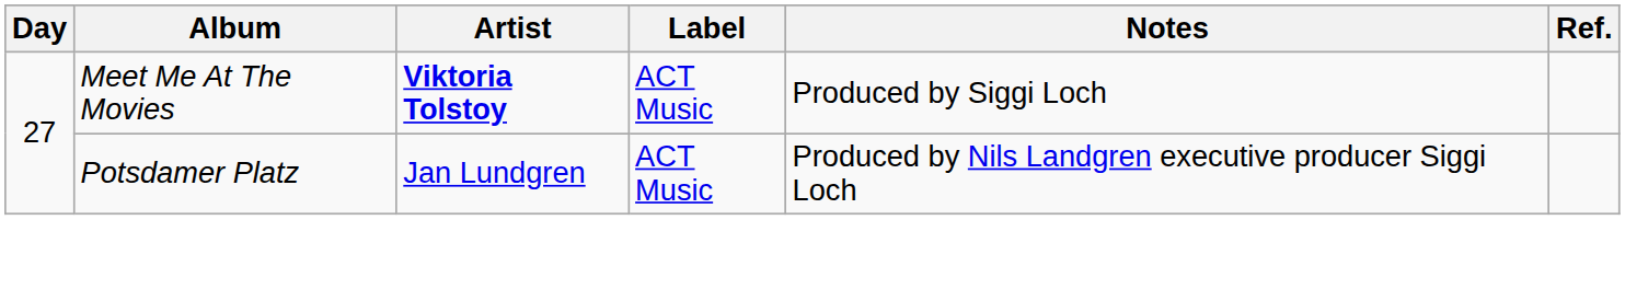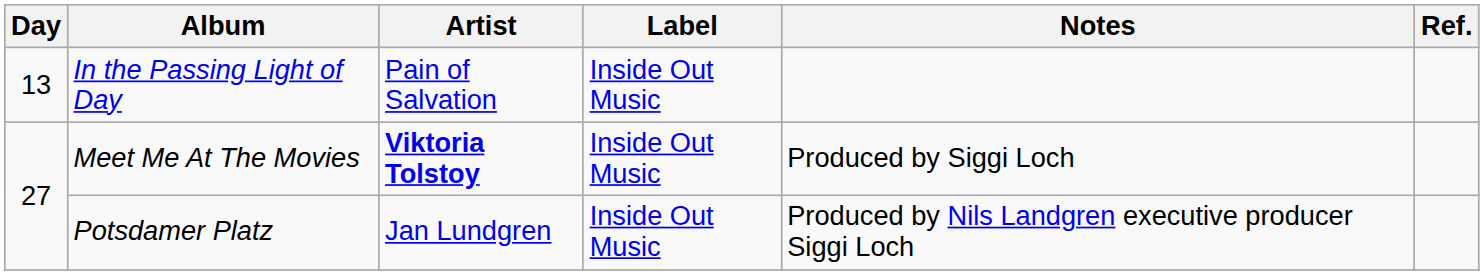+ row: 13 | In the Passing Light of Day | Pain of Salvation | Inside Out Music
Meet Me At The Movies | Label: ACT Music -> Inside Out Music
Potsdamer Platz | Label: ACT Music -> Inside Out Music
